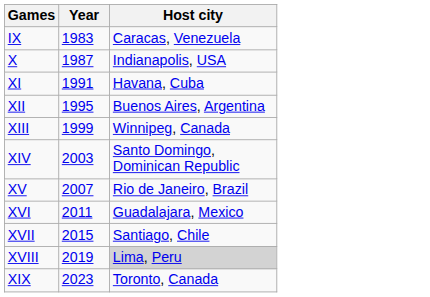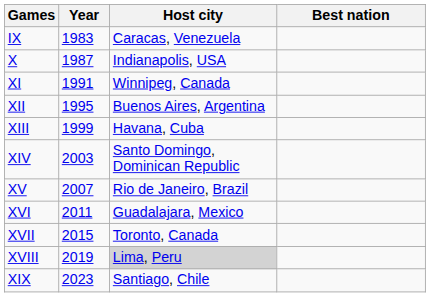+ column: Best nation
XI | Host city: Havana, Cuba -> Winnipeg, Canada
XIII | Host city: Winnipeg, Canada -> Havana, Cuba
XVII | Host city: Santiago, Chile -> Toronto, Canada
XIX | Host city: Toronto, Canada -> Santiago, Chile
